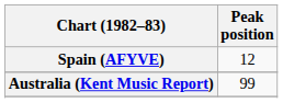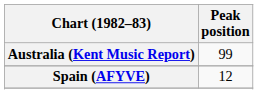rows swapped: Australia (Kent Music Report) <-> Spain (AFYVE)
